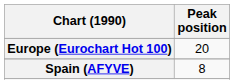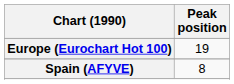Europe (Eurochart Hot 100) | Peak position: 20 -> 19
